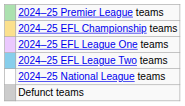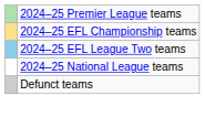- row: 2024–25 EFL League One teams
